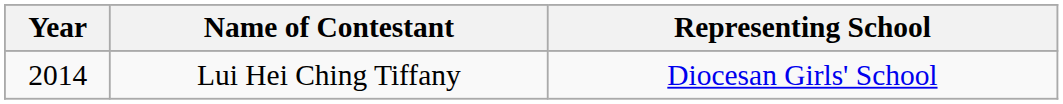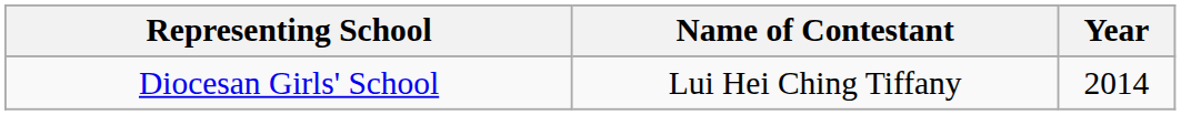columns swapped: Year <-> Representing School
